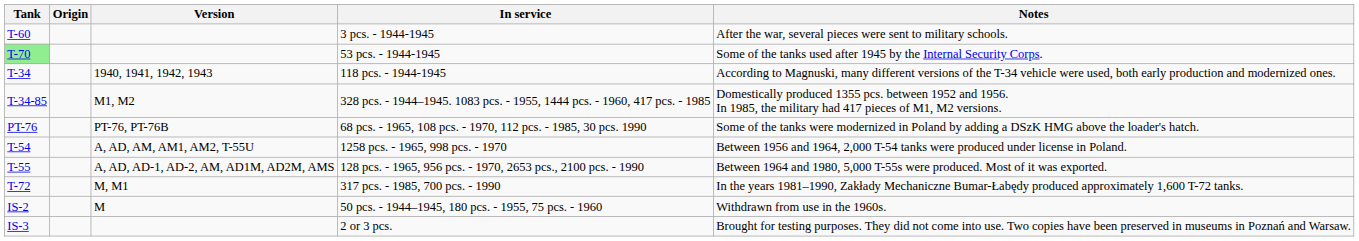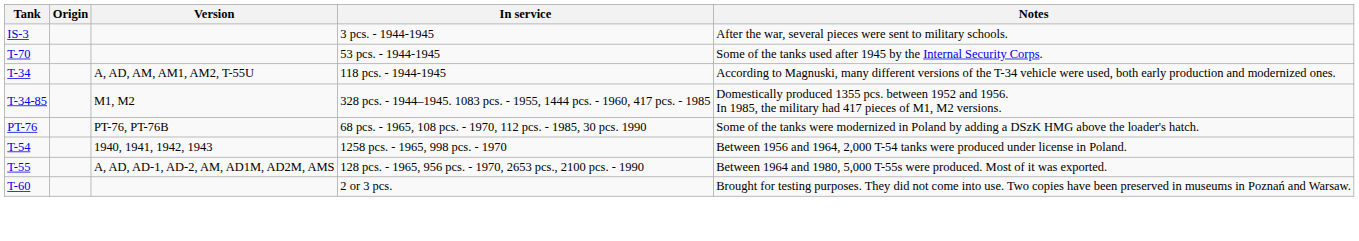3 pcs. - 1944-1945 | Tank: T-60 -> IS-3
53 pcs. - 1944-1945 | Tank: lightgreen background -> no background
118 pcs. - 1944-1945 | Version: 1940, 1941, 1942, 1943 -> A, AD, AM, AM1, AM2, T-55U
1258 pcs. - 1965, 998 pcs. - 1970 | Version: A, AD, AM, AM1, AM2, T-55U -> 1940, 1941, 1942, 1943
- row: T-72 | M, M1 | 317 pcs. - 1985, 700 pcs. - 1990 | In the years 1981–1990, Zakłady Mechaniczne Bumar-Łabędy produced approximately 1,600 T-72 tanks.
- row: IS-2 | M | 50 pcs. - 1944–1945, 180 pcs. - 1955, 75 pcs. - 1960 | Withdrawn from use in the 1960s.
2 or 3 pcs. | Tank: IS-3 -> T-60
